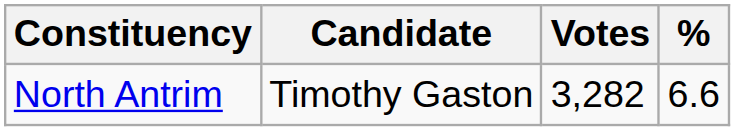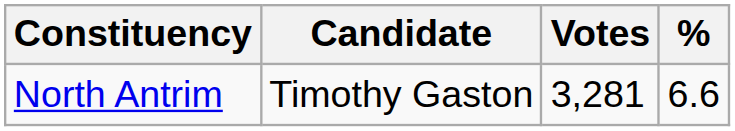North Antrim | Votes: 3,282 -> 3,281
